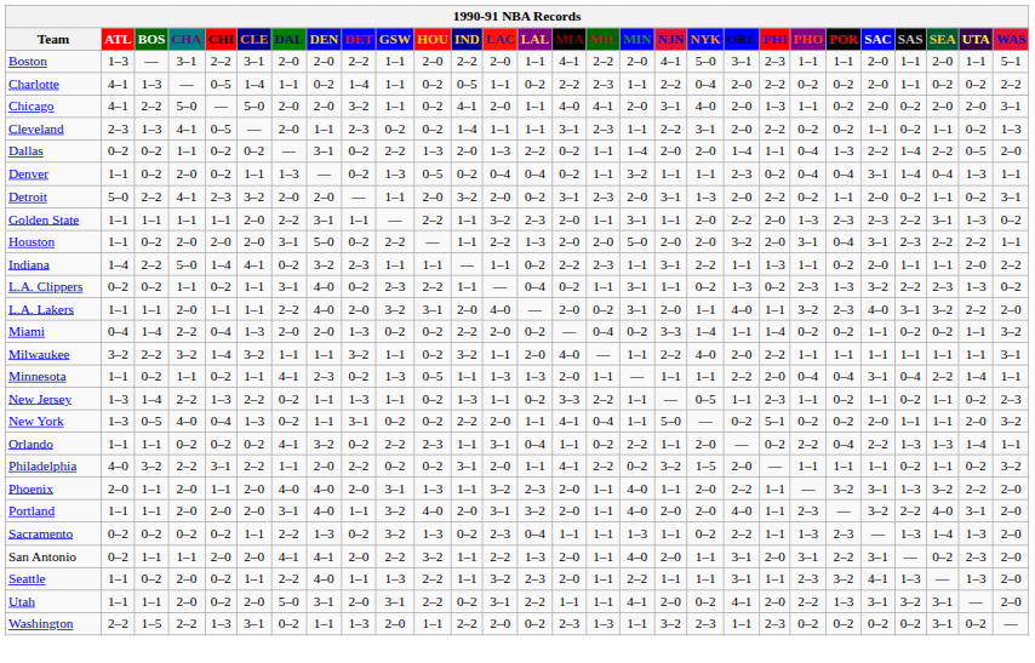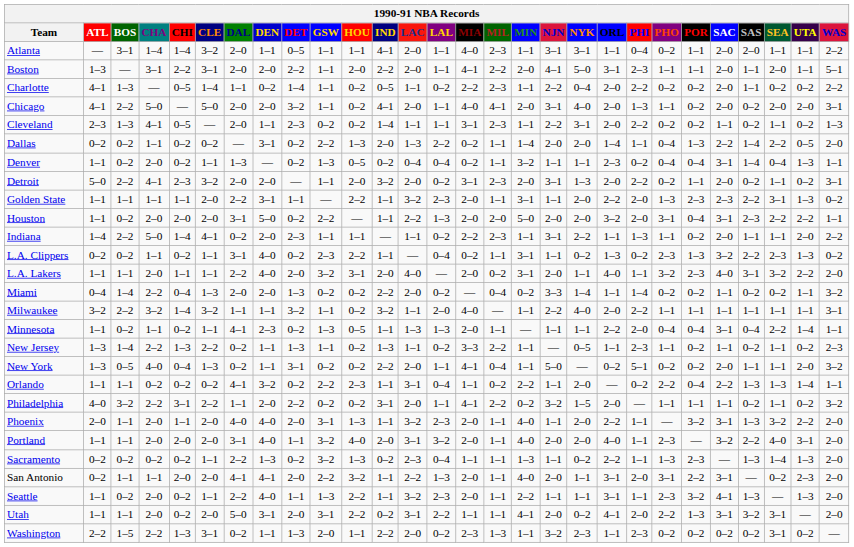+ row: Atlanta | — | 3–1 | 1–4 | 1–4 | 3–2 | 2–0 | 1–1 | 0–5 | 1–1 | 1–1 | 4–1 | 2–0 | 1–1 | 4–0 | 2–3 | 1–1 | 3–1 | 3–1 | 1–1 | 0–4 | 0–2 | 1–1 | 2–0 | 2–0 | 1–1 | 1–1 | 2–2
Indiana | DEN: 3–2 -> 2–0
